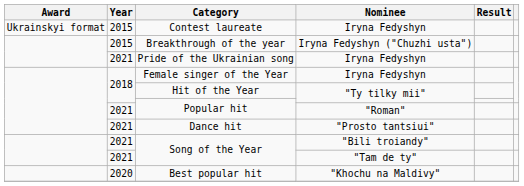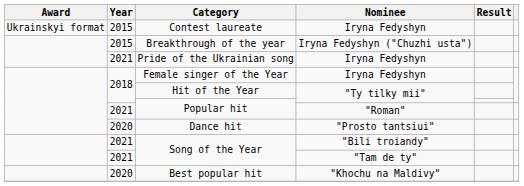Dance hit | Year: 2021 -> 2020
